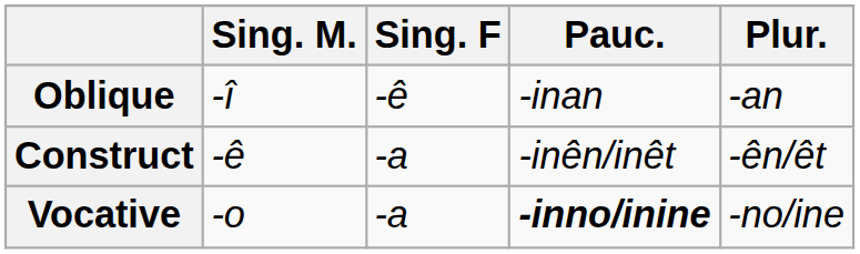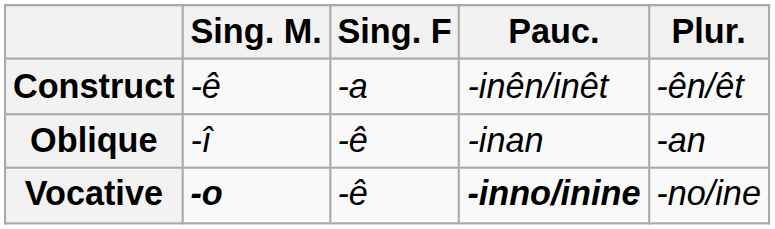rows swapped: Oblique <-> Construct
Vocative | Sing. M.: normal -> bold
Vocative | Sing. F: -a -> -ê
